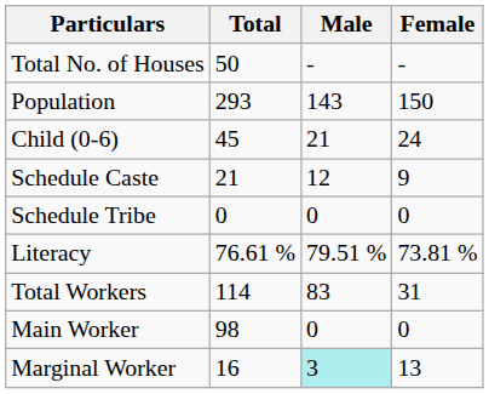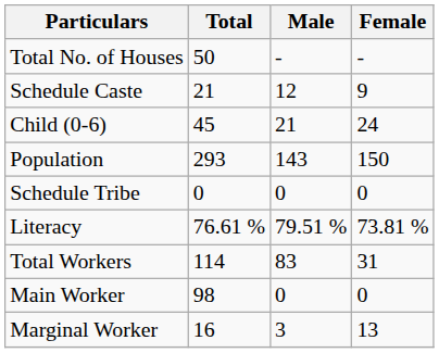rows swapped: Population <-> Schedule Caste
Marginal Worker | Male: paleturquoise background -> no background
